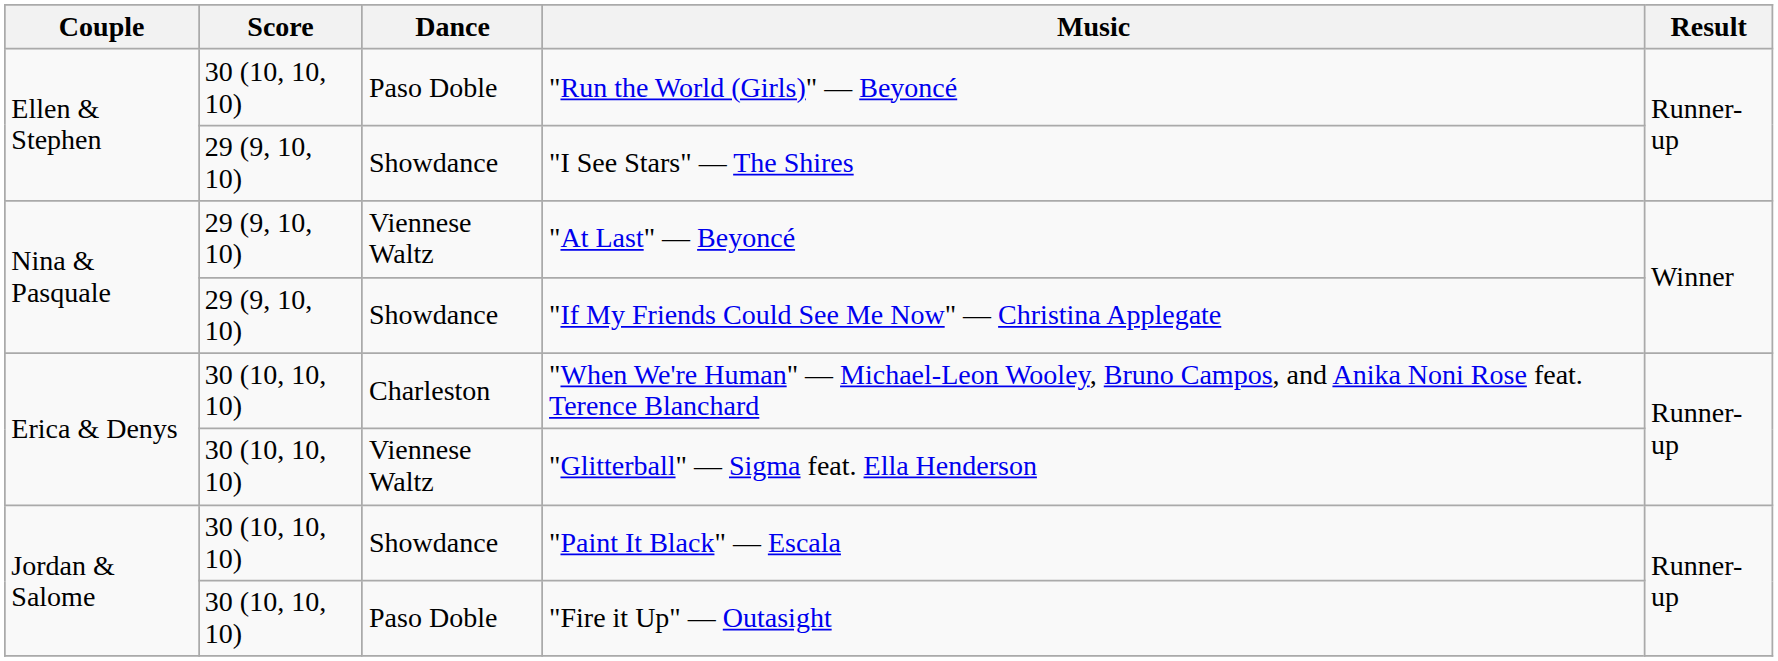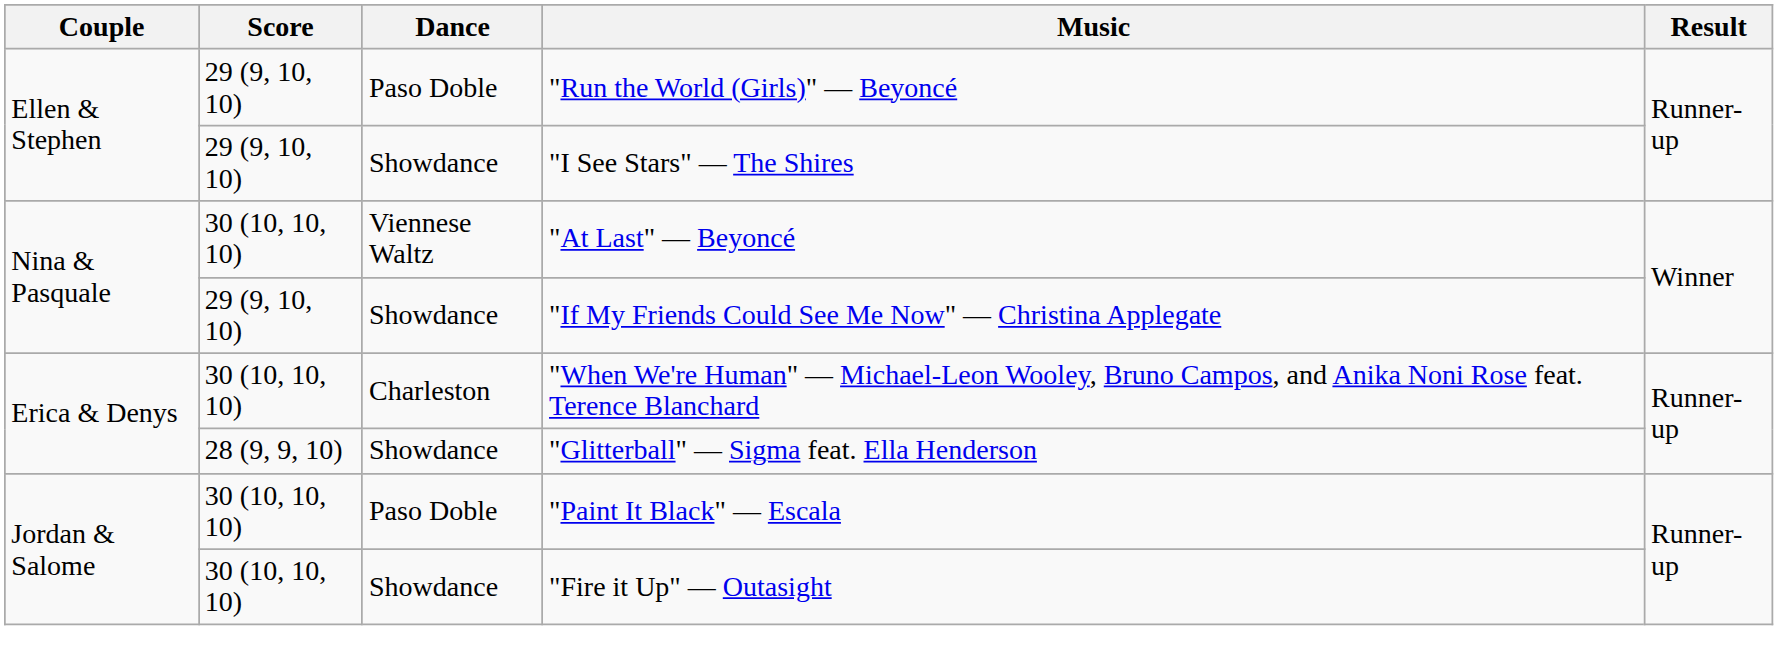"Run the World (Girls)" — Beyoncé | Score: 30 (10, 10, 10) -> 29 (9, 10, 10)
"At Last" — Beyoncé | Score: 29 (9, 10, 10) -> 30 (10, 10, 10)
"Glitterball" — Sigma feat. Ella Henderson | Score: 30 (10, 10, 10) -> 28 (9, 9, 10)
"Glitterball" — Sigma feat. Ella Henderson | Dance: Viennese Waltz -> Showdance
"Paint It Black" — Escala | Dance: Showdance -> Paso Doble
"Fire it Up" — Outasight | Dance: Paso Doble -> Showdance
